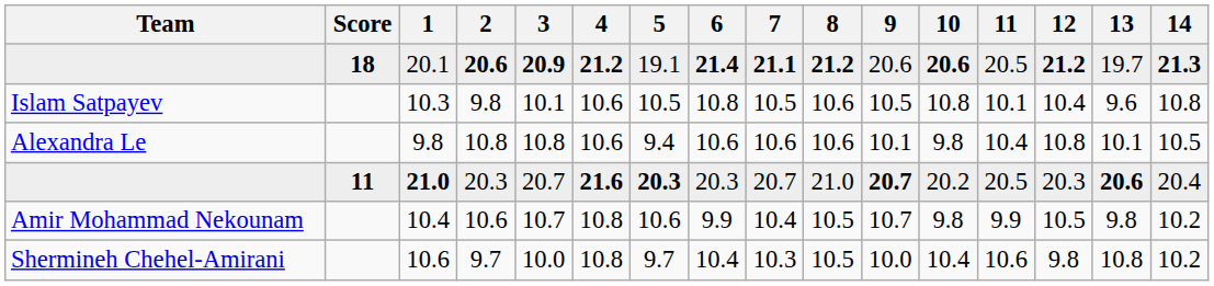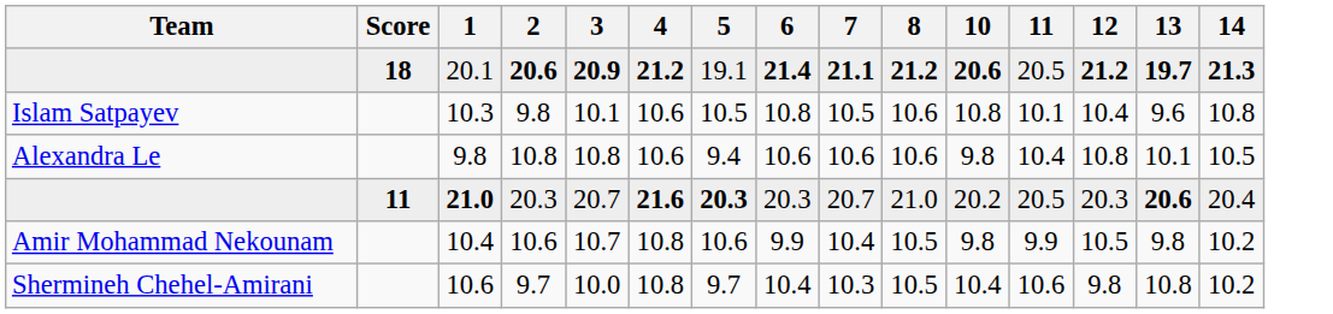- column: 9 | 20.6 | 10.5 | 10.1 | 20.7 | 10.7 | 10.0
20.1 | 13: normal -> bold
